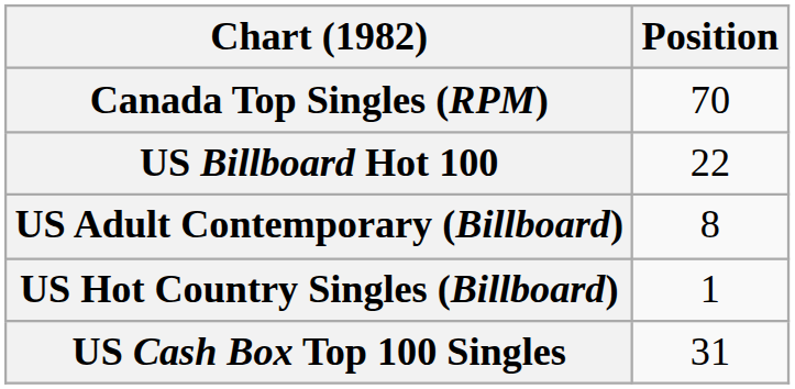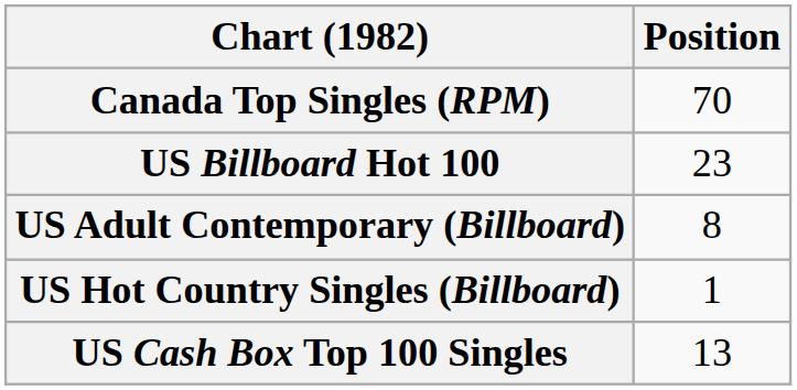US Billboard Hot 100 | Position: 22 -> 23
US Cash Box Top 100 Singles | Position: 31 -> 13
